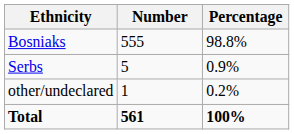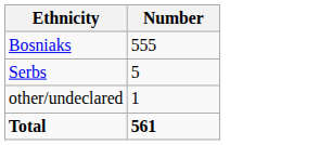- column: Percentage | 98.8% | 0.9% | 0.2% | 100%
